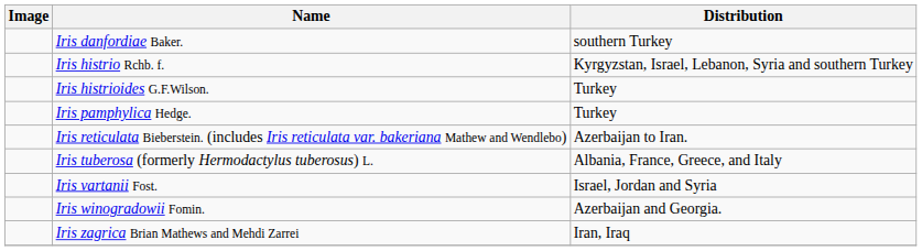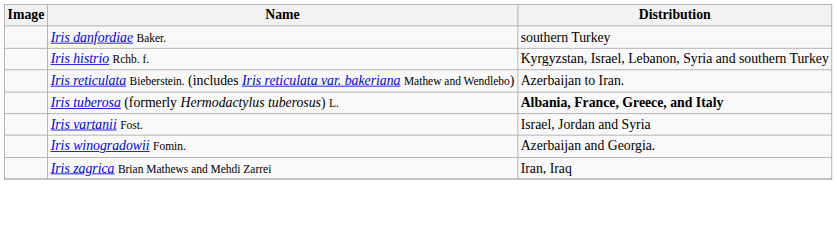- row: Iris histrioides G.F.Wilson. | Turkey
- row: Iris pamphylica Hedge. | Turkey
Iris tuberosa (formerly Hermodactylus tuberosus) L. | Distribution: normal -> bold
